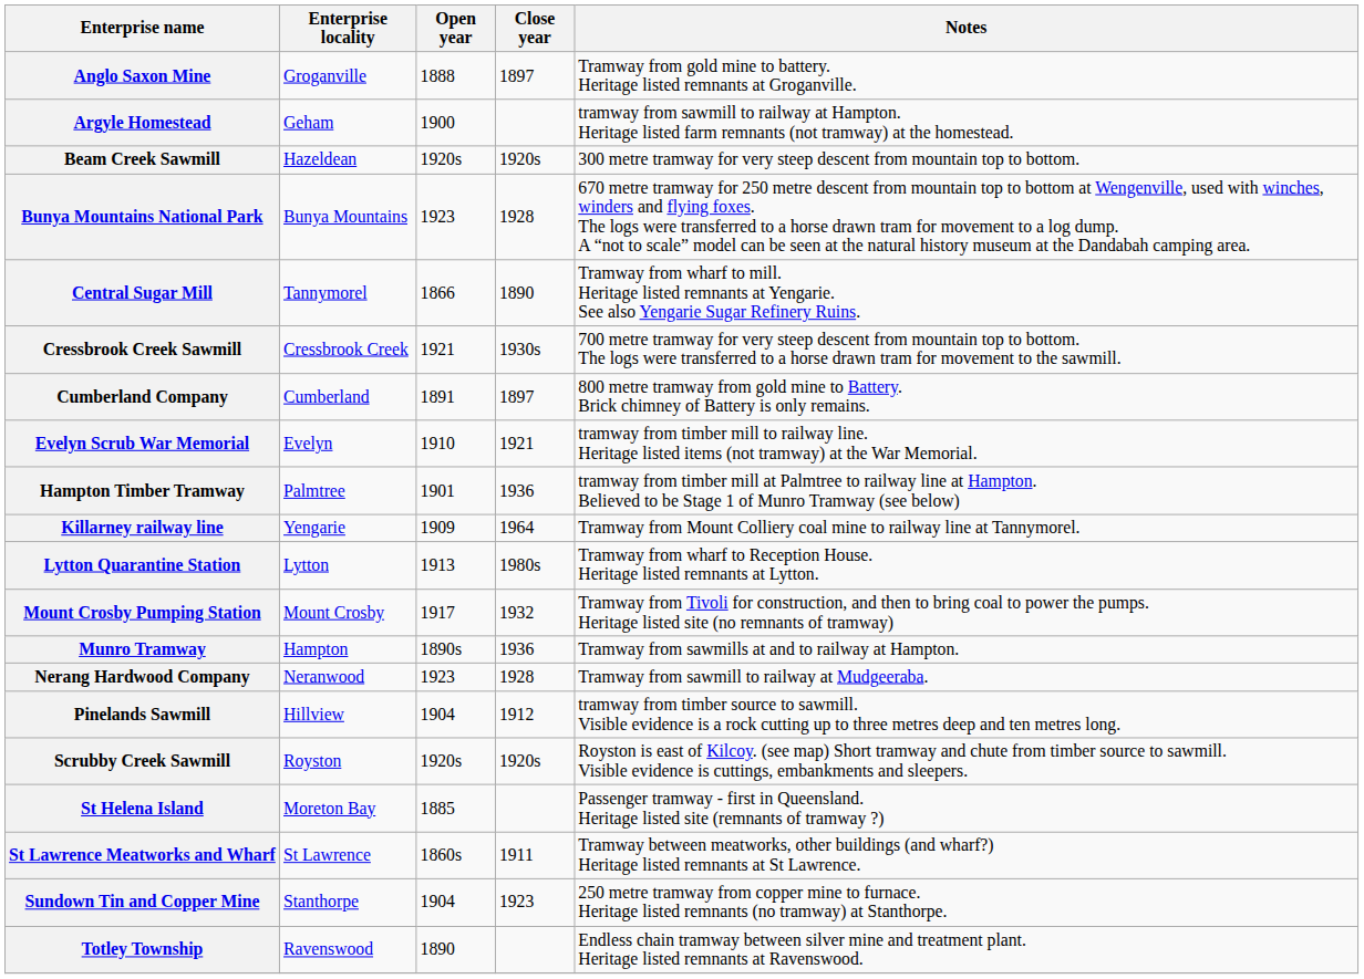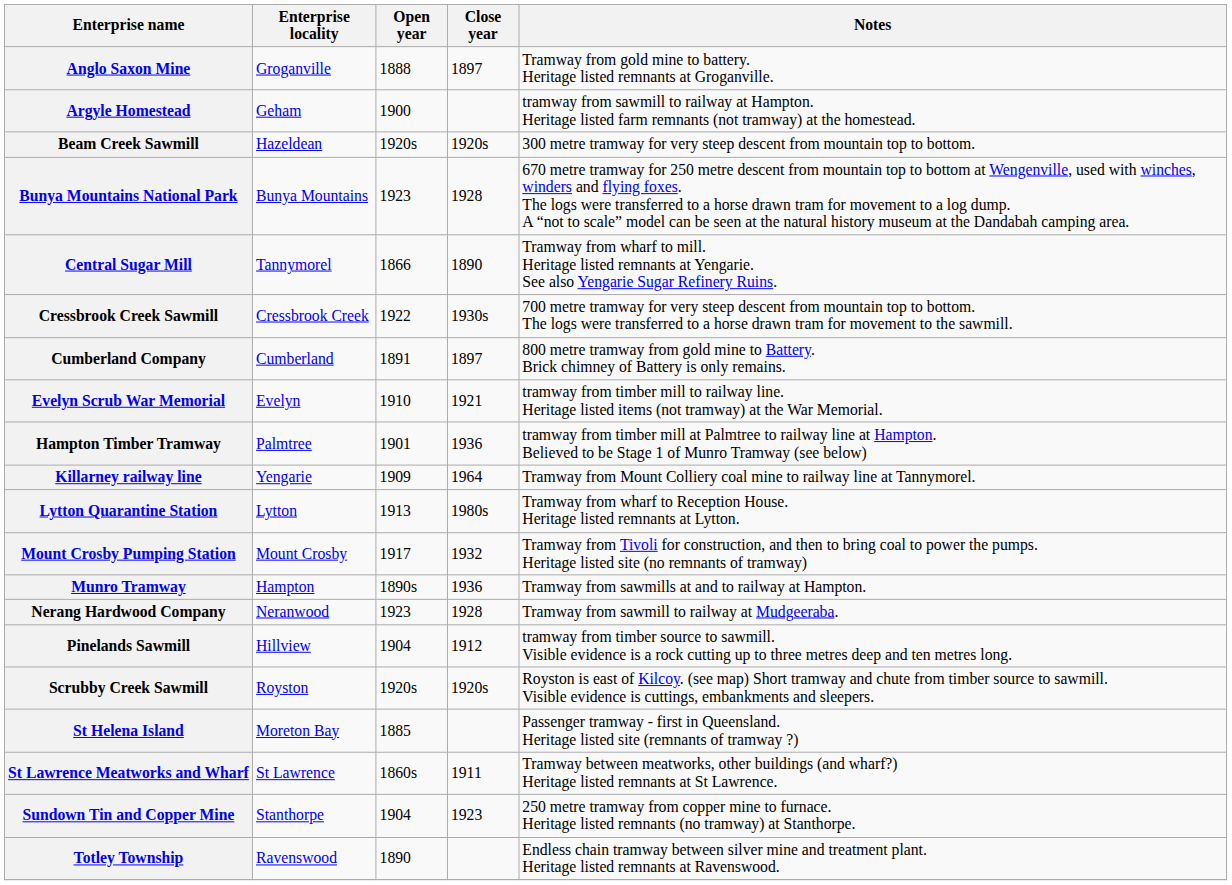Cressbrook Creek Sawmill | Open year: 1921 -> 1922
